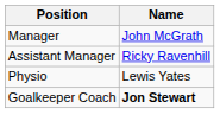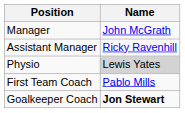Physio | Name: no background -> lightgrey background
+ row: First Team Coach | Pablo Mills
